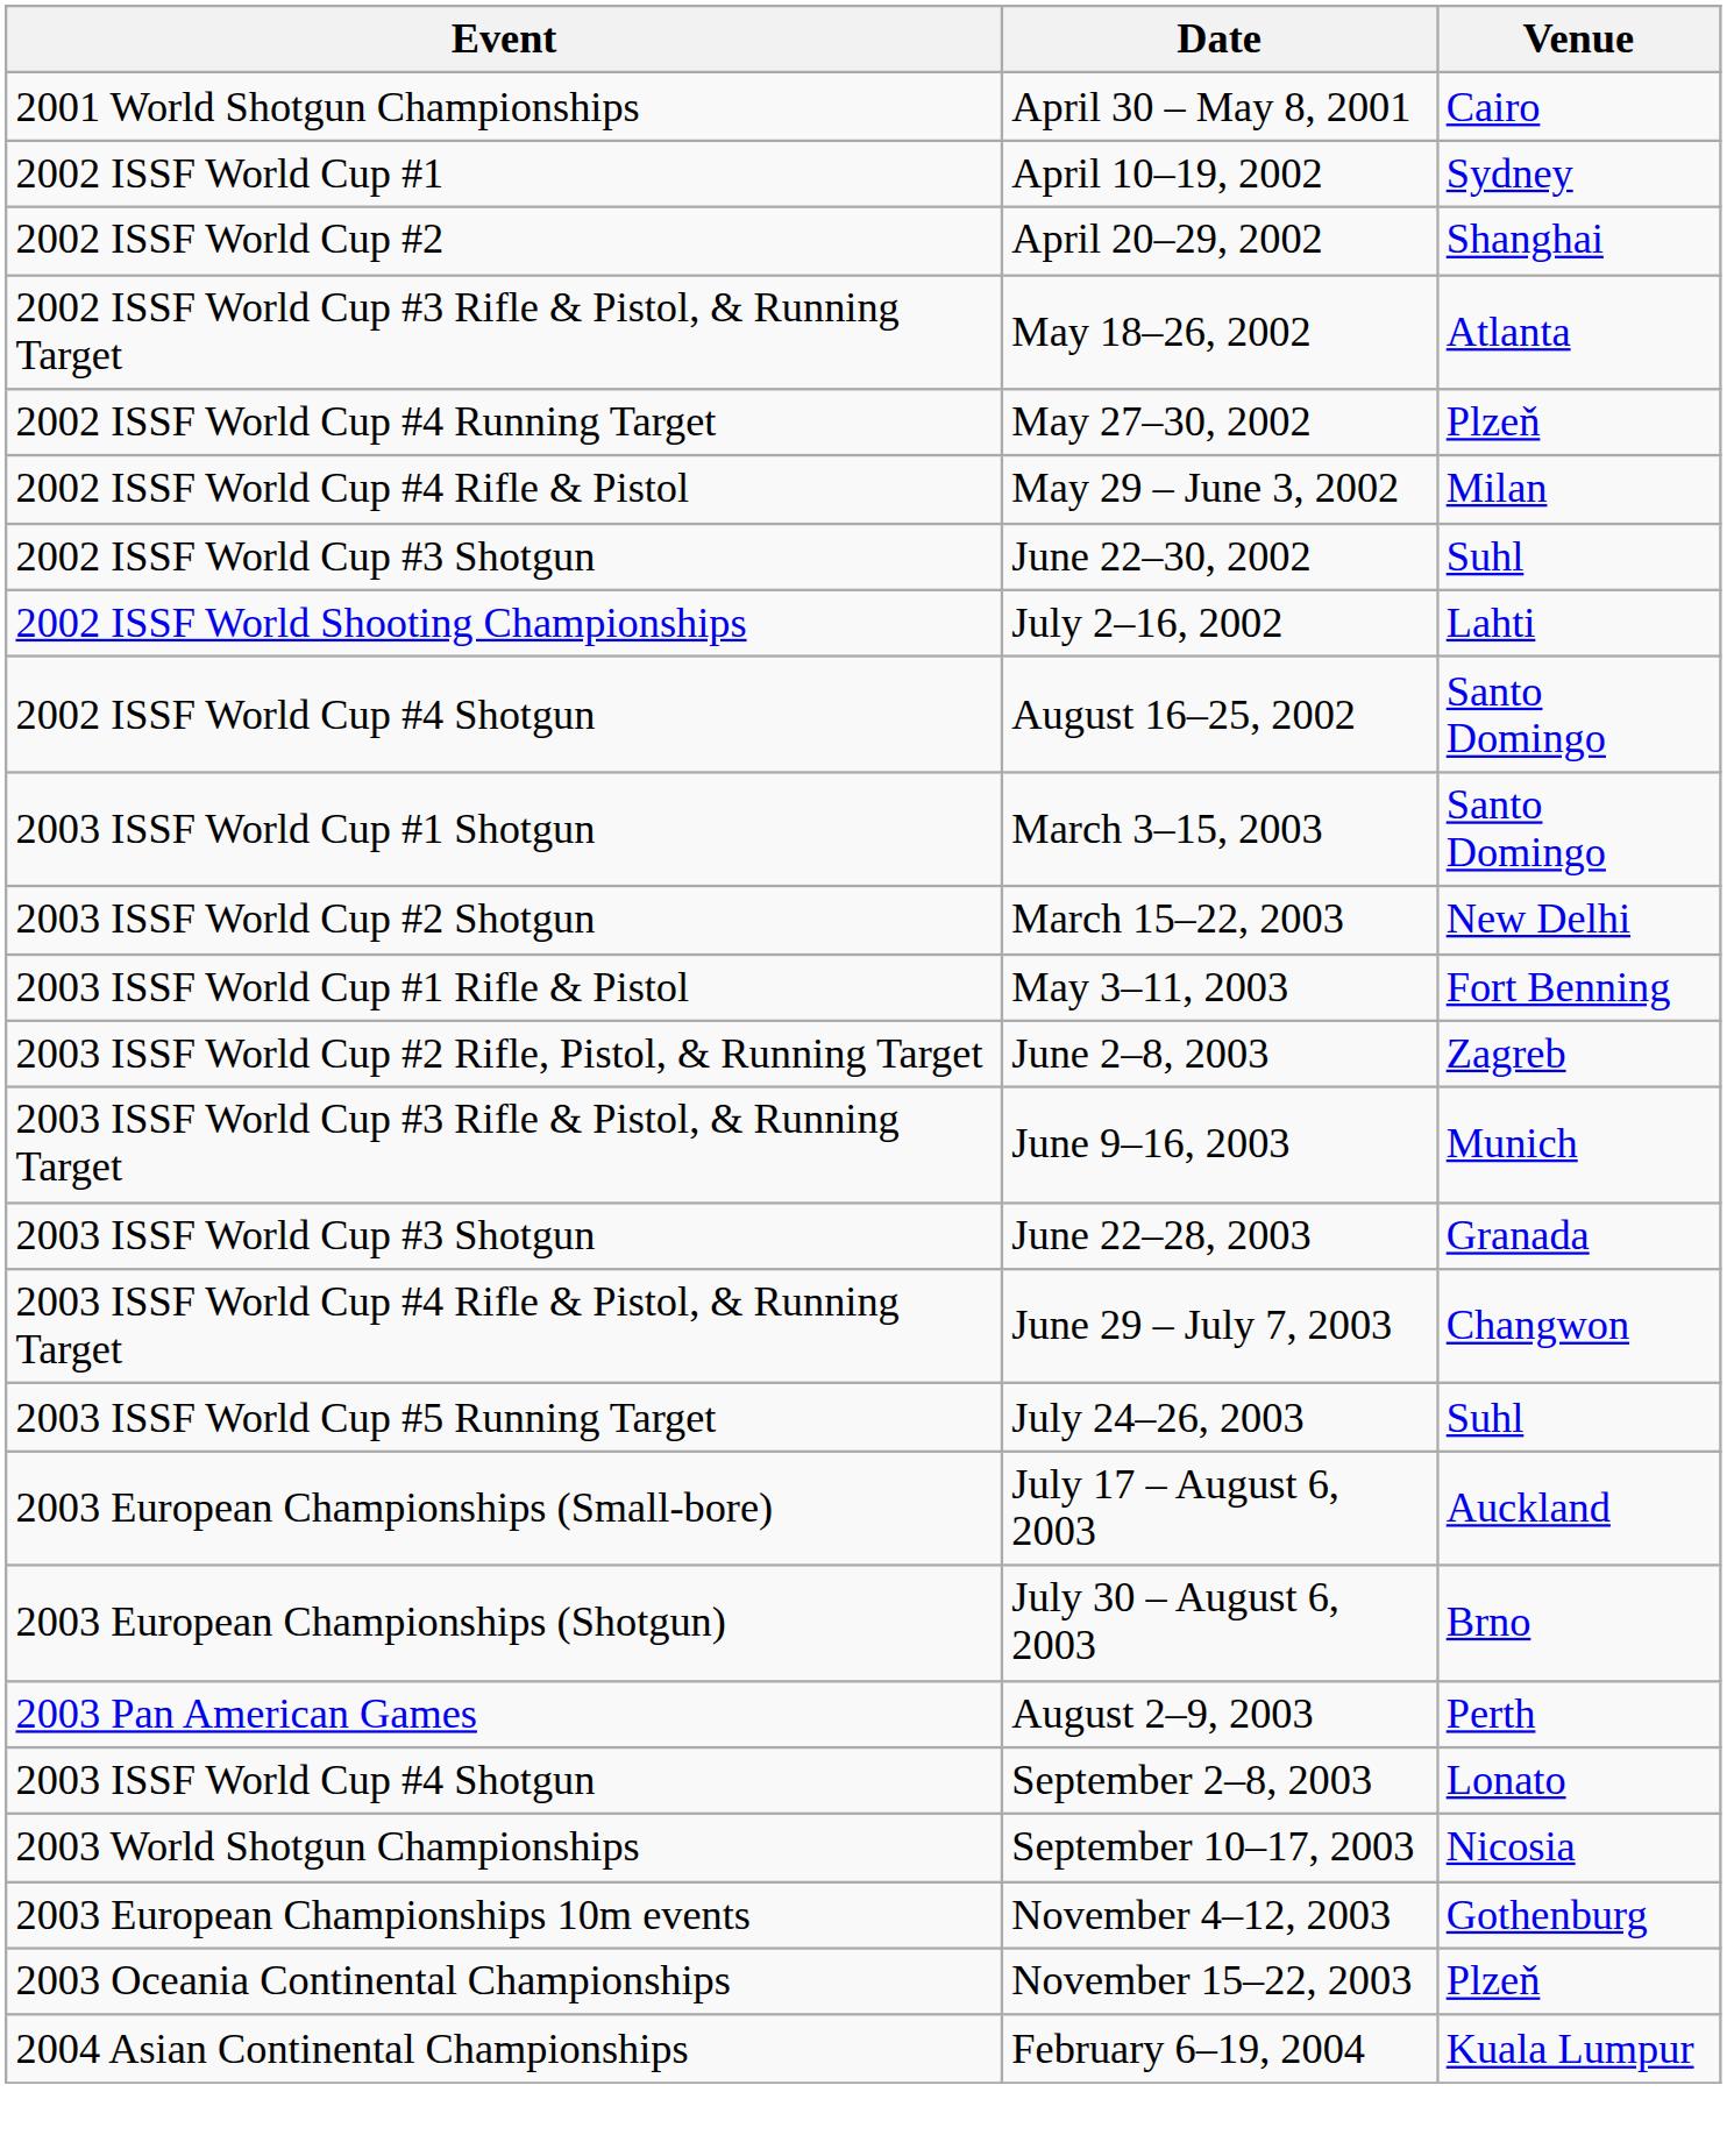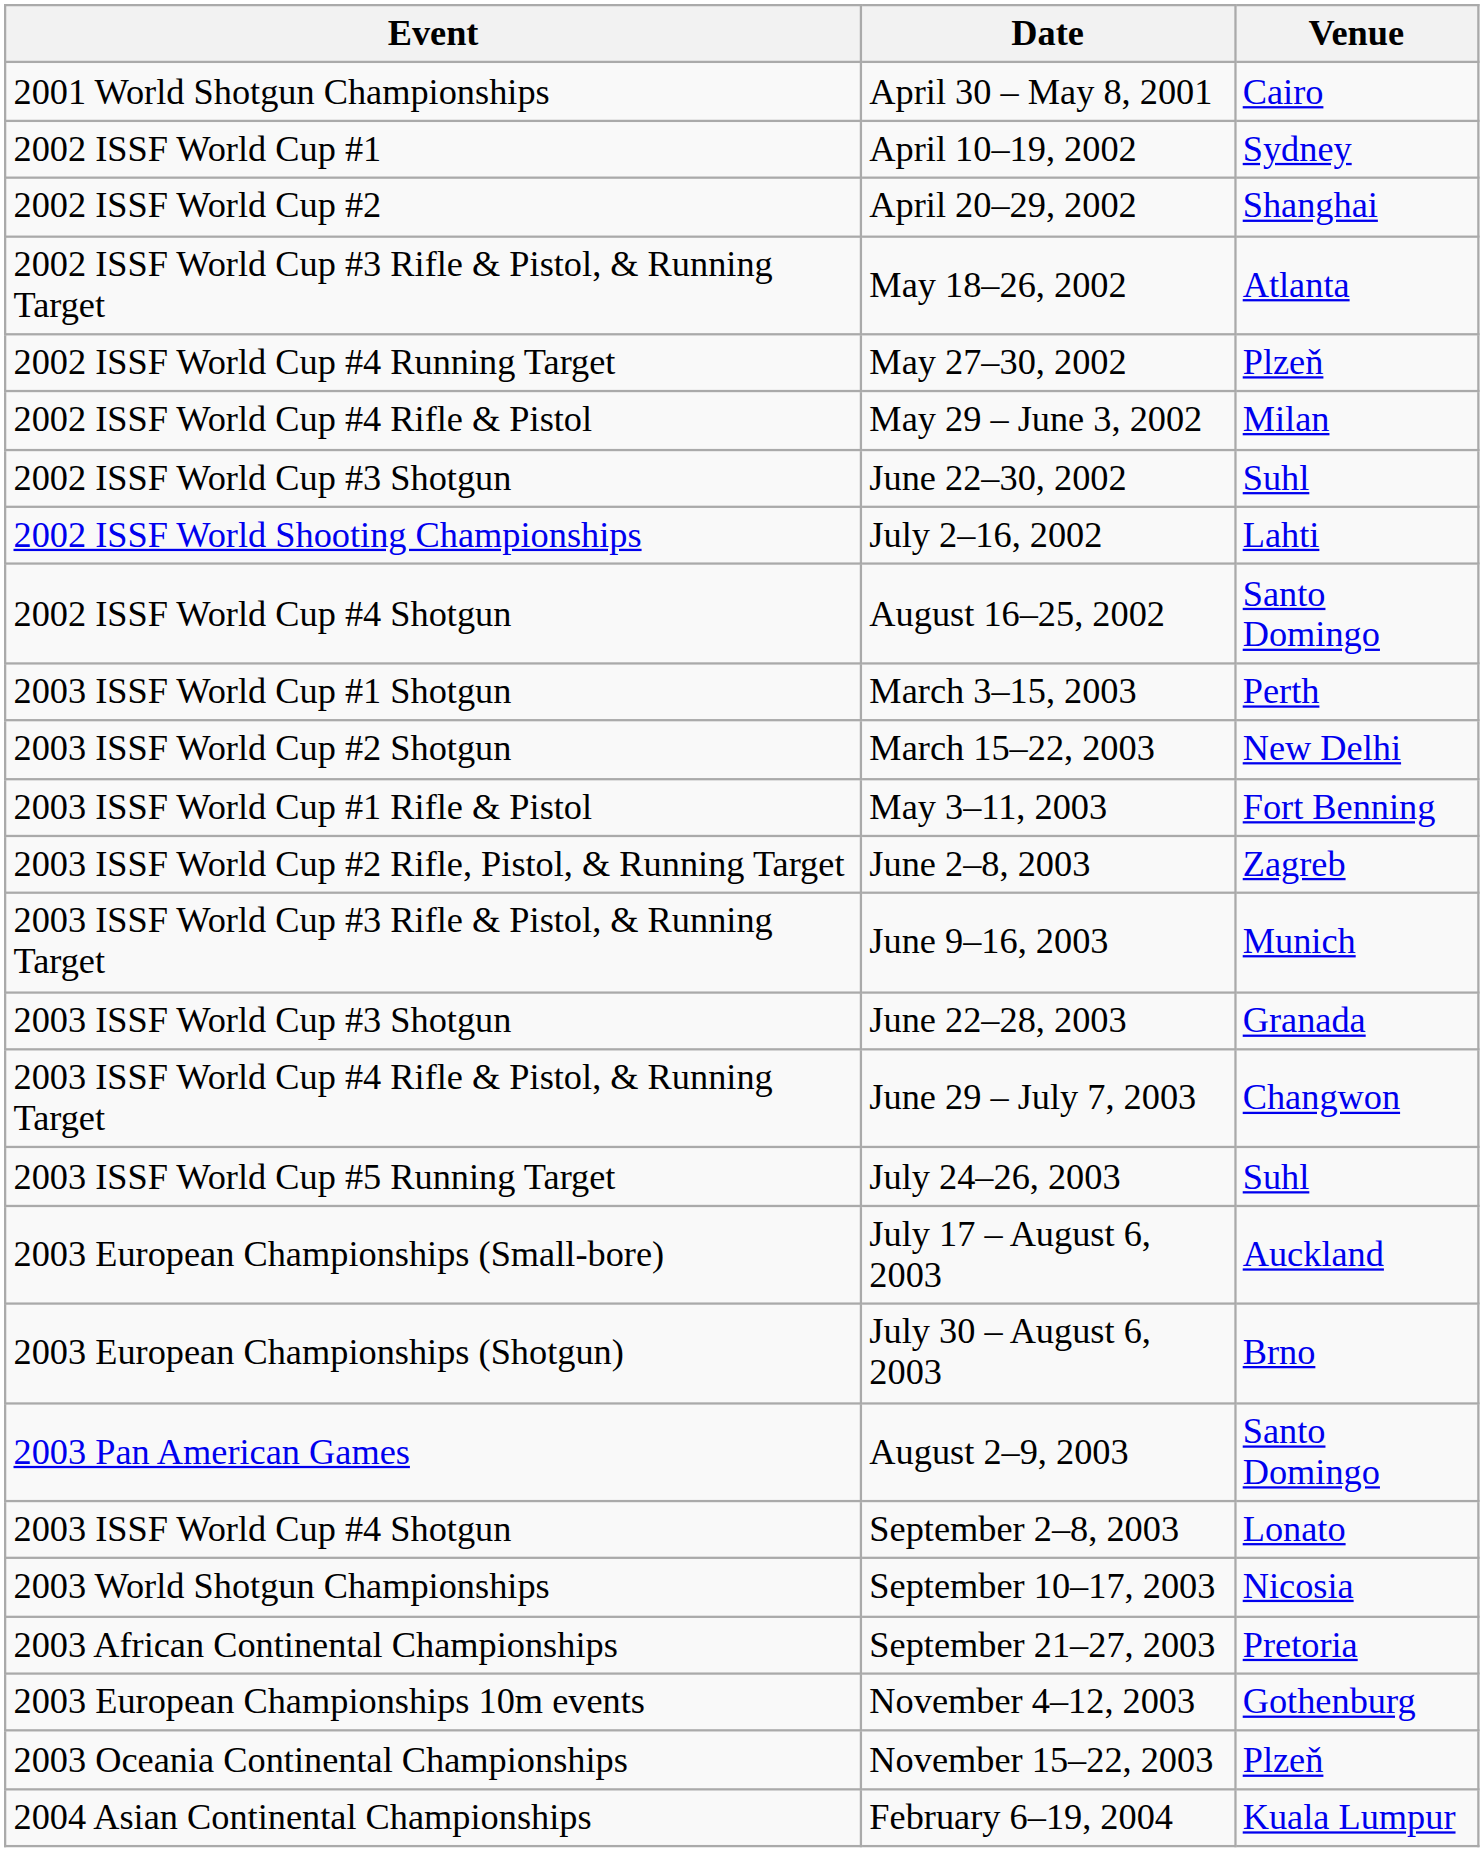2003 ISSF World Cup #1 Shotgun | Venue: Santo Domingo -> Perth
2003 Pan American Games | Venue: Perth -> Santo Domingo
+ row: 2003 African Continental Championships | September 21–27, 2003 | Pretoria
